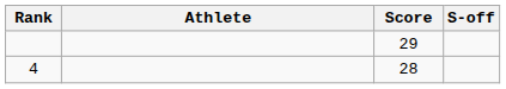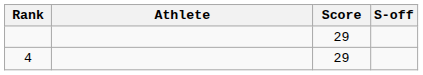4 | Score: 28 -> 29
